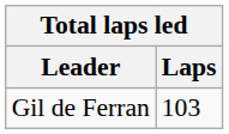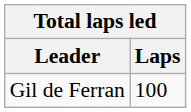Gil de Ferran | Laps: 103 -> 100
